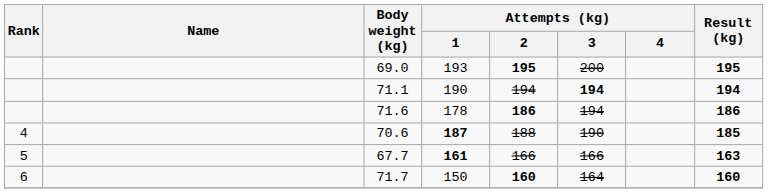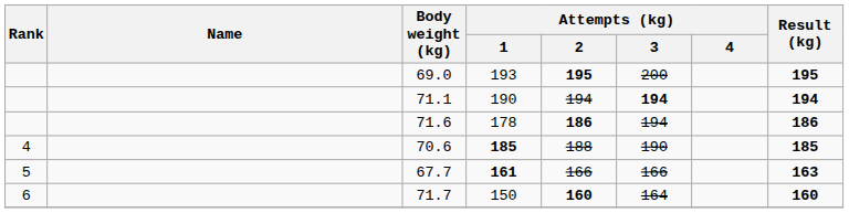70.6 | Attempts (kg) / 1: 187 -> 185
